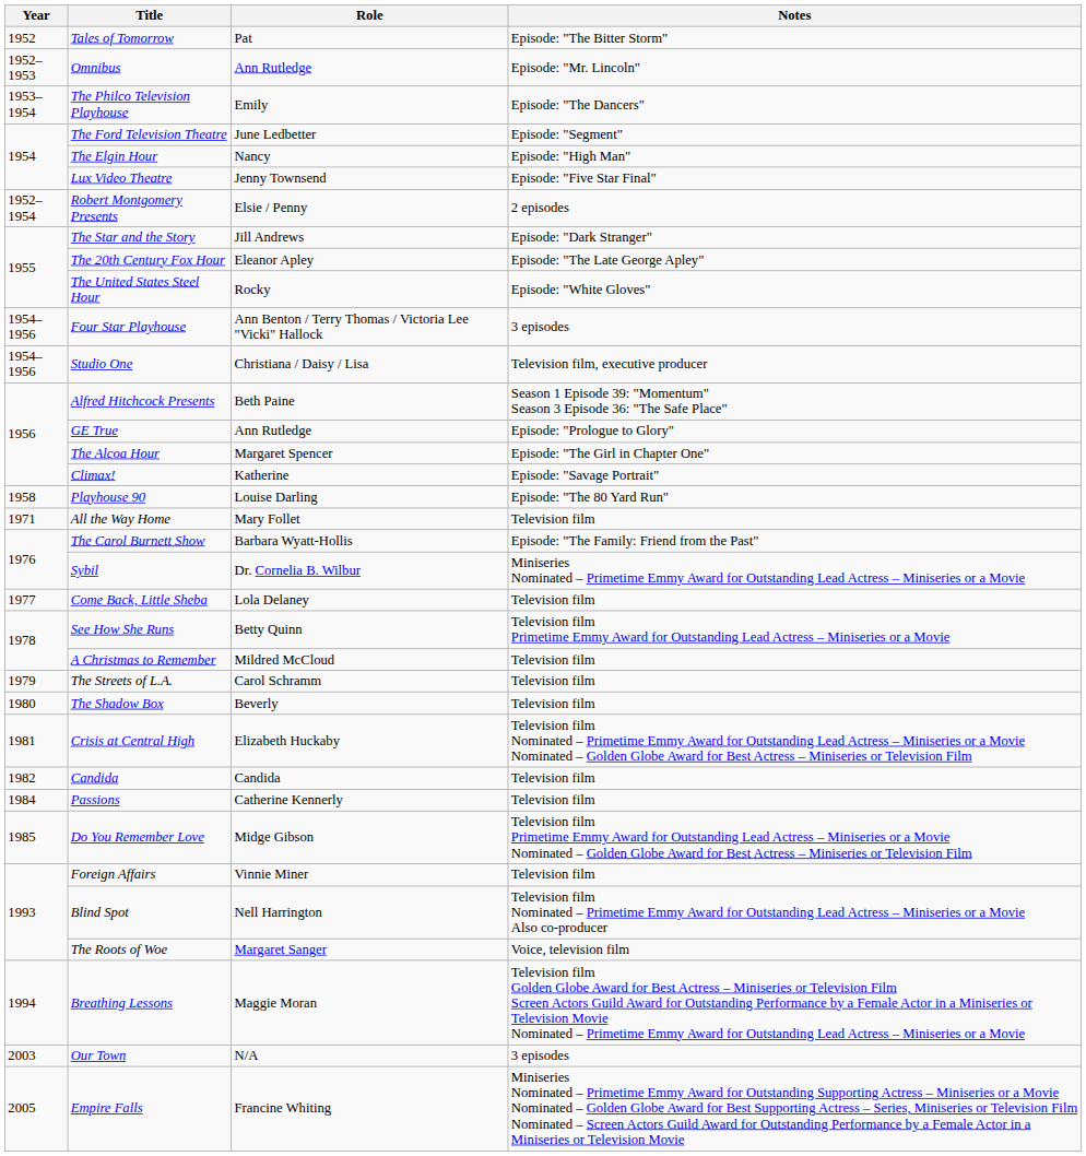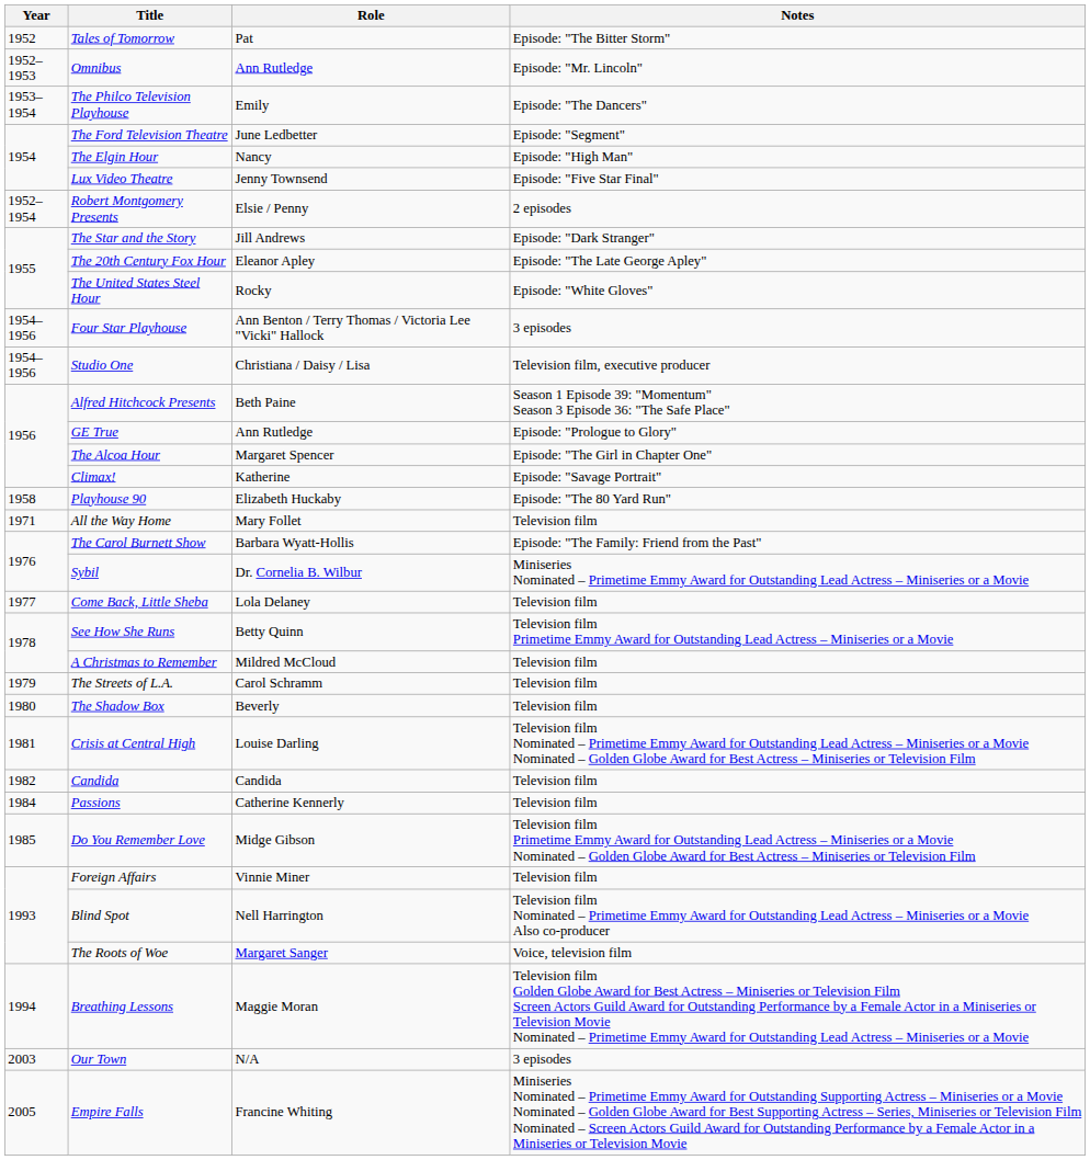Playhouse 90 | Role: Louise Darling -> Elizabeth Huckaby
Crisis at Central High | Role: Elizabeth Huckaby -> Louise Darling
